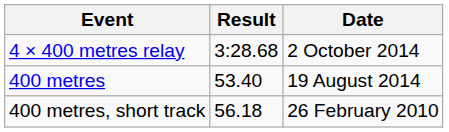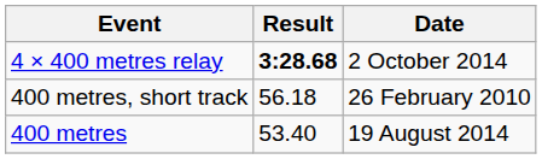4 × 400 metres relay | Result: normal -> bold
rows swapped: 400 metres <-> 400 metres, short track
